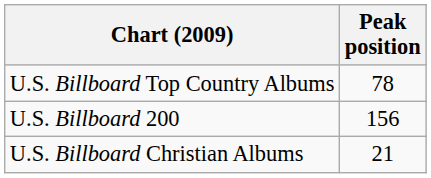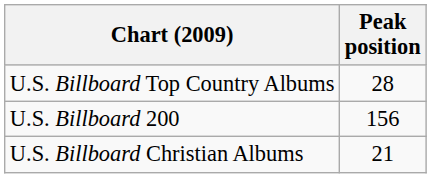U.S. Billboard Top Country Albums | Peak position: 78 -> 28
